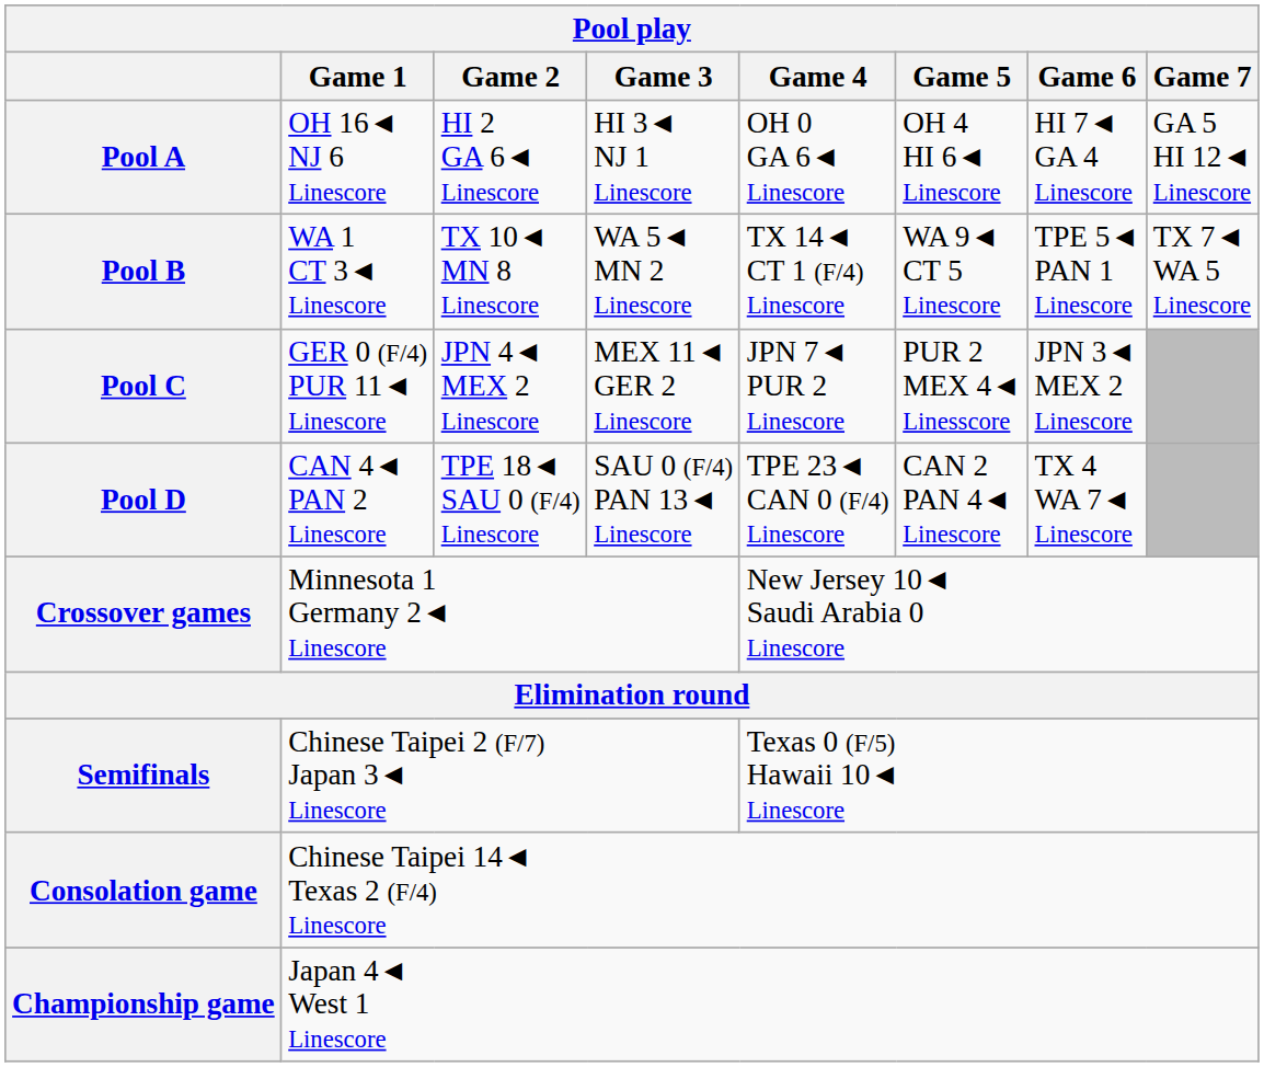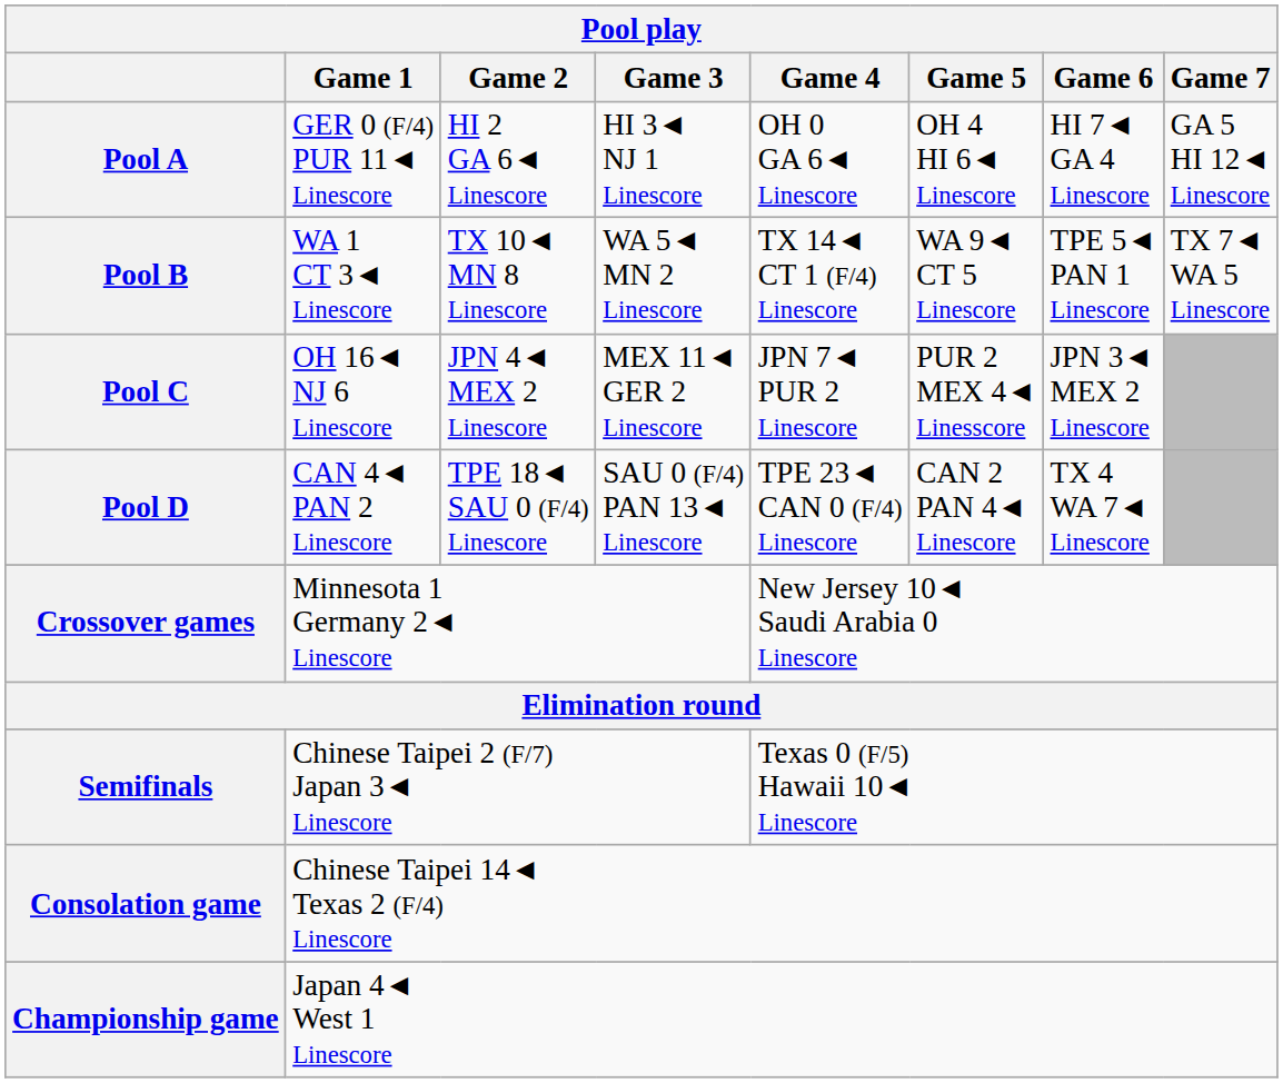Pool A | Pool play / Game 1: OH 16◄ NJ 6 Linescore -> GER 0 (F/4) PUR 11◄ Linescore
Pool C | Pool play / Game 1: GER 0 (F/4) PUR 11◄ Linescore -> OH 16◄ NJ 6 Linescore
